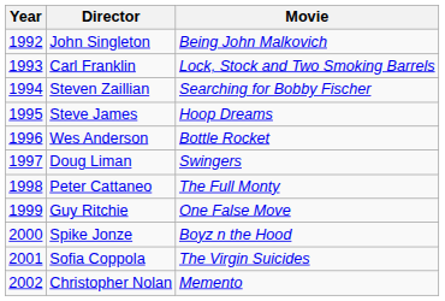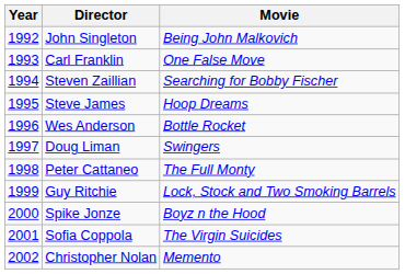Carl Franklin | Movie: Lock, Stock and Two Smoking Barrels -> One False Move
Guy Ritchie | Movie: One False Move -> Lock, Stock and Two Smoking Barrels
